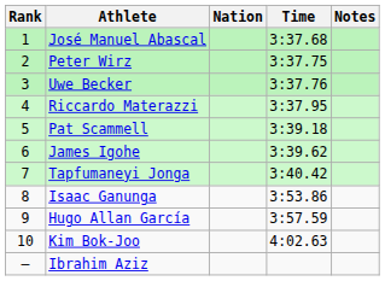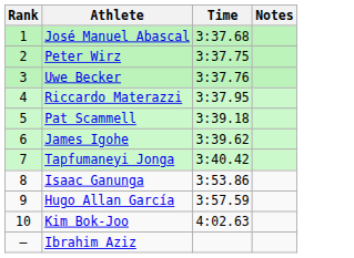- column: Nation
